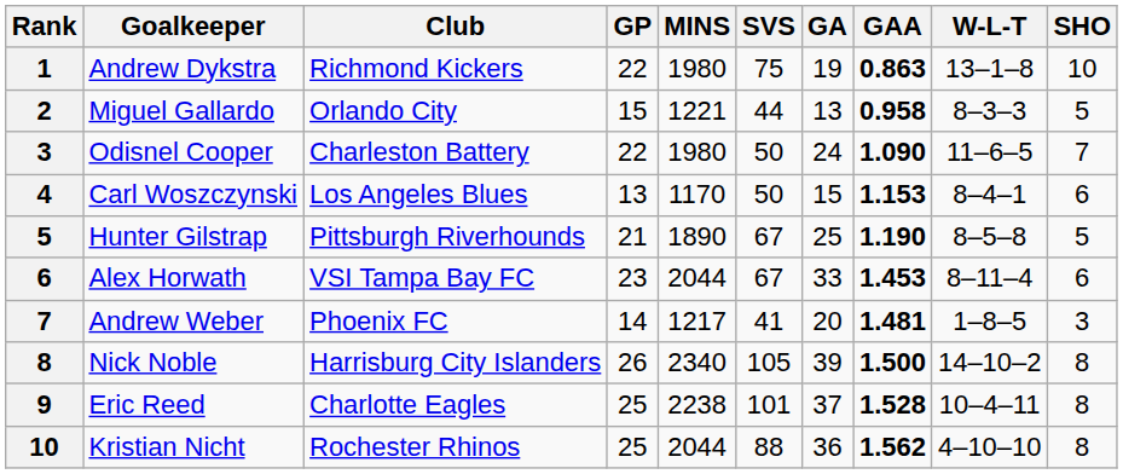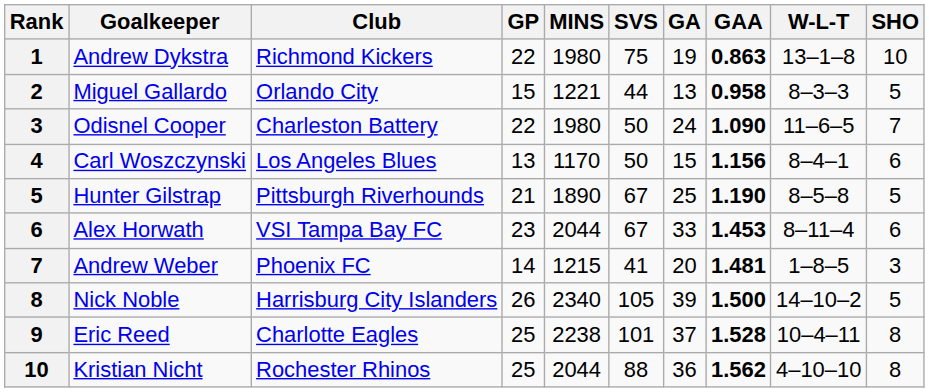Carl Woszczynski | GAA: 1.153 -> 1.156
Andrew Weber | MINS: 1217 -> 1215
Nick Noble | SHO: 8 -> 5
